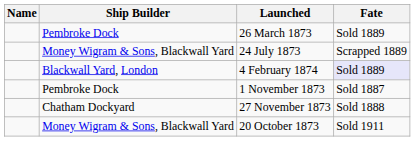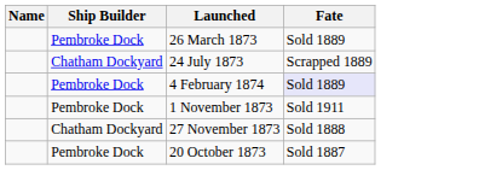24 July 1873 | Ship Builder: Money Wigram & Sons, Blackwall Yard -> Chatham Dockyard
4 February 1874 | Ship Builder: Blackwall Yard, London -> Pembroke Dock
1 November 1873 | Fate: Sold 1887 -> Sold 1911
20 October 1873 | Ship Builder: Money Wigram & Sons, Blackwall Yard -> Pembroke Dock
20 October 1873 | Fate: Sold 1911 -> Sold 1887
